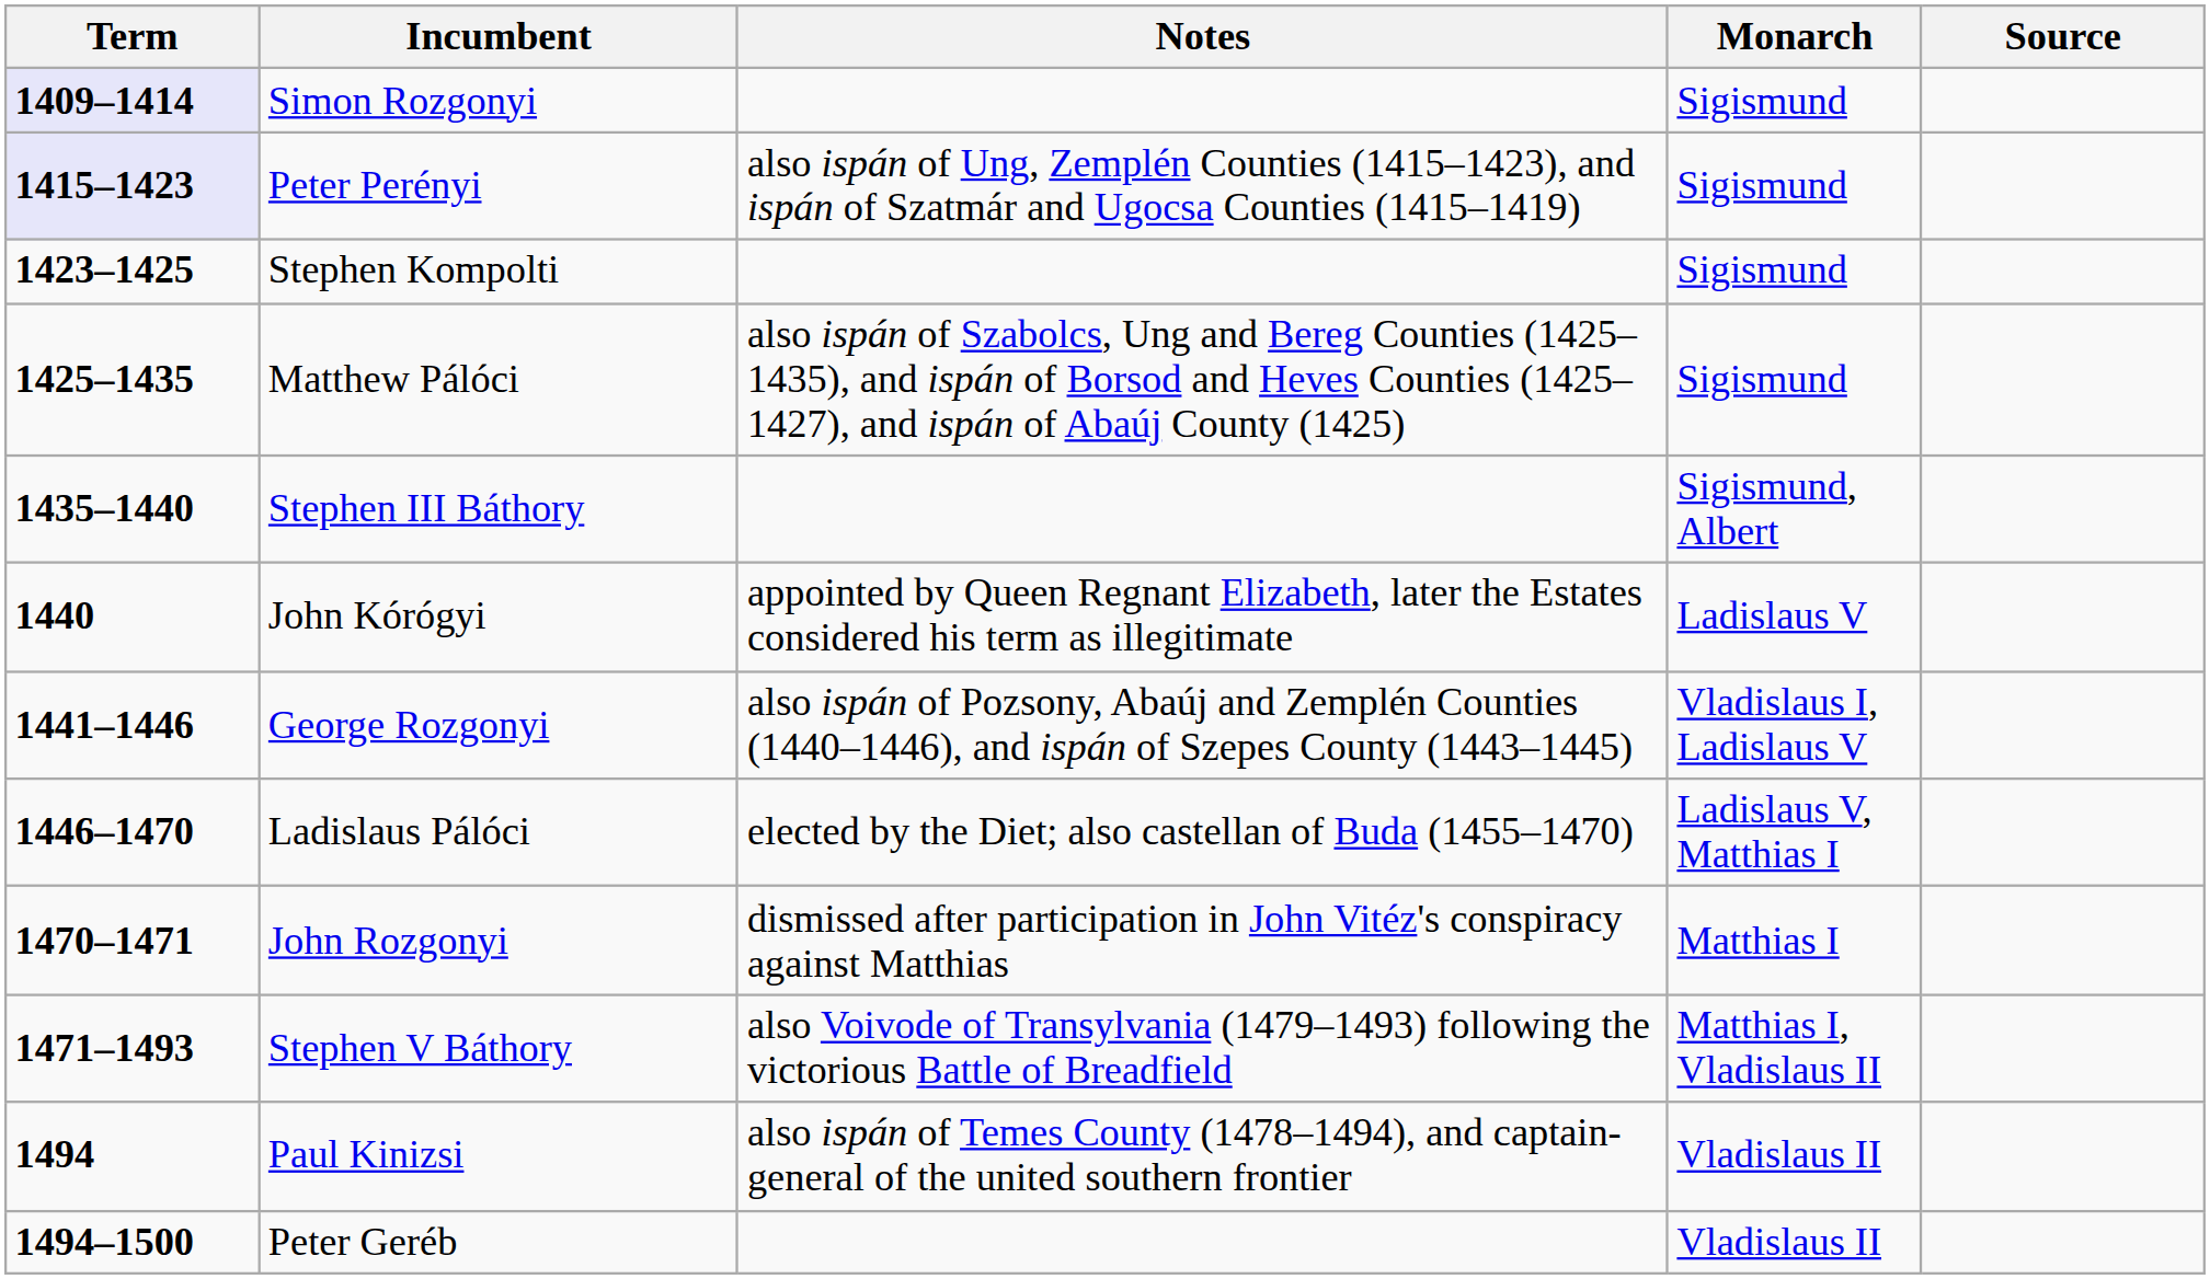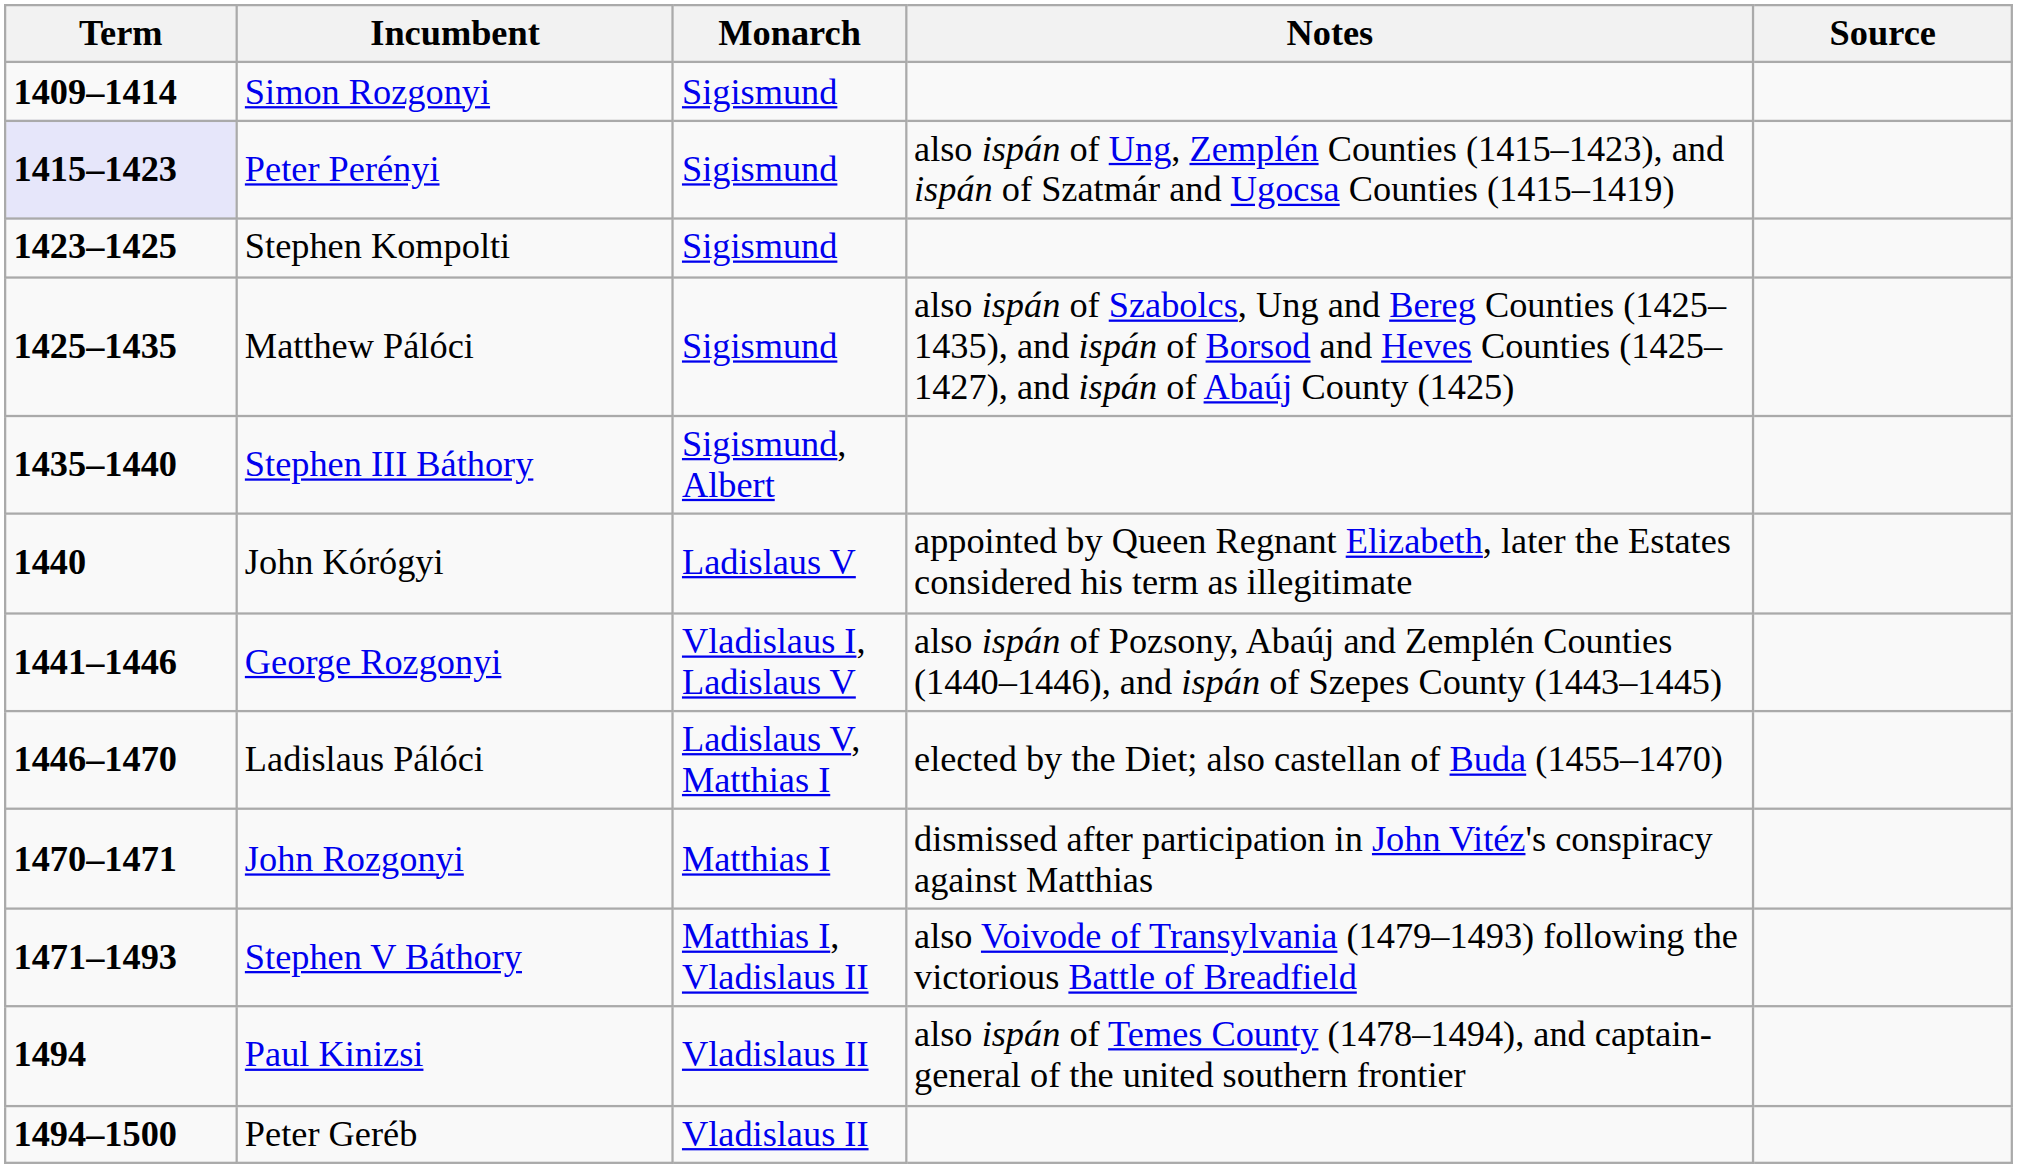columns swapped: Monarch <-> Notes
Simon Rozgonyi | Term: lavender background -> no background
